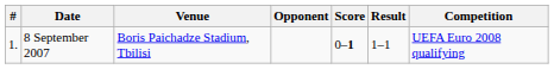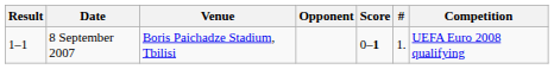columns swapped: # <-> Result
